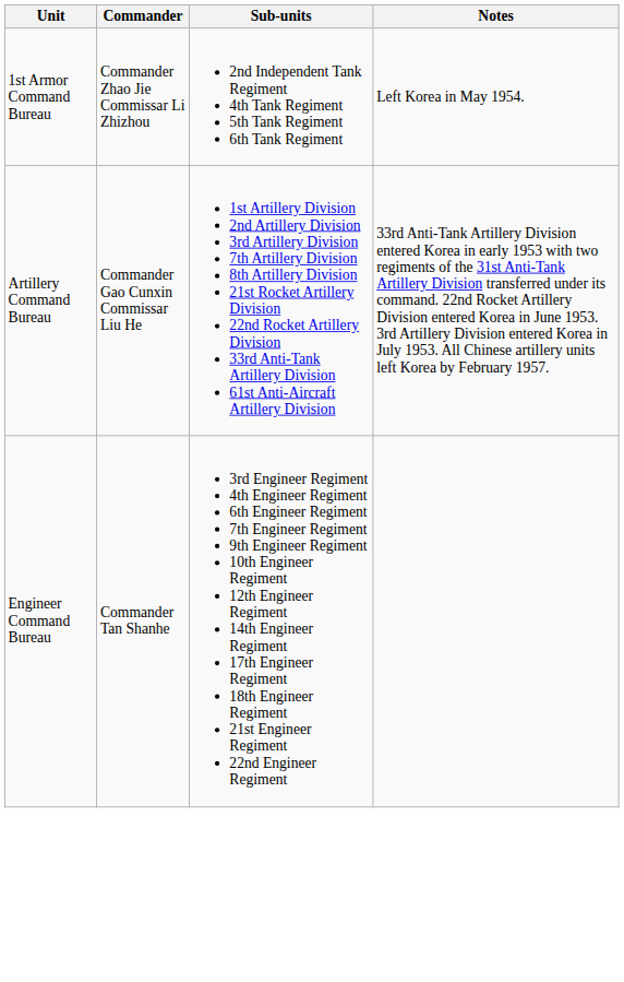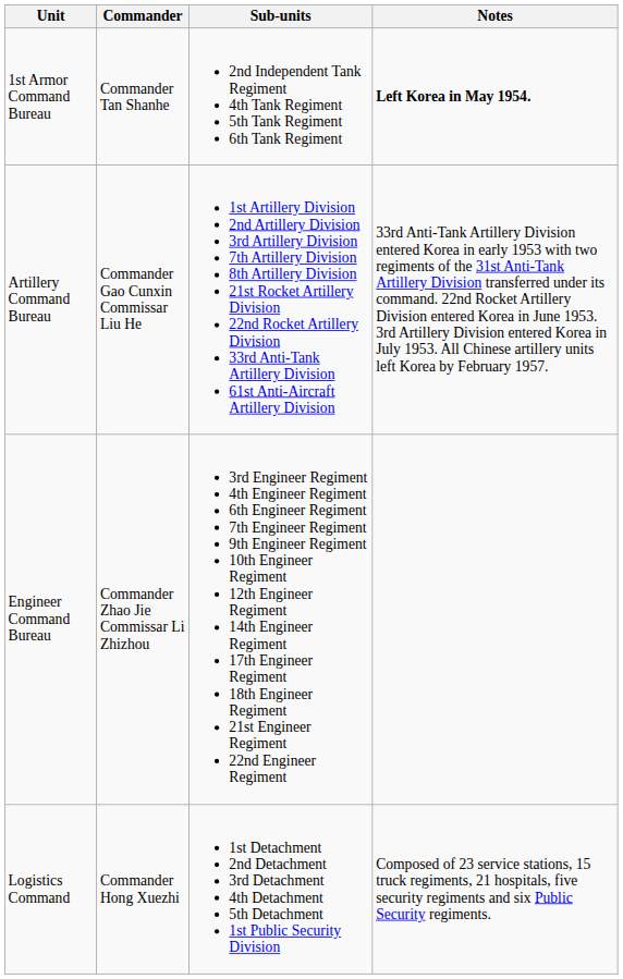1st Armor Command Bureau | Commander: Commander Zhao Jie Commissar Li Zhizhou -> Commander Tan Shanhe
1st Armor Command Bureau | Notes: normal -> bold
Engineer Command Bureau | Commander: Commander Tan Shanhe -> Commander Zhao Jie Commissar Li Zhizhou
+ row: Logistics Command | Commander Hong Xuezhi | 1st Detachment 2nd Detachment 3rd Detachment 4th Detachment 5th Detachment 1st Public Security Division | Composed of 23 service stations, 15 truck regiments, 21 hospitals, five security regiments and six Public Security regiments.
